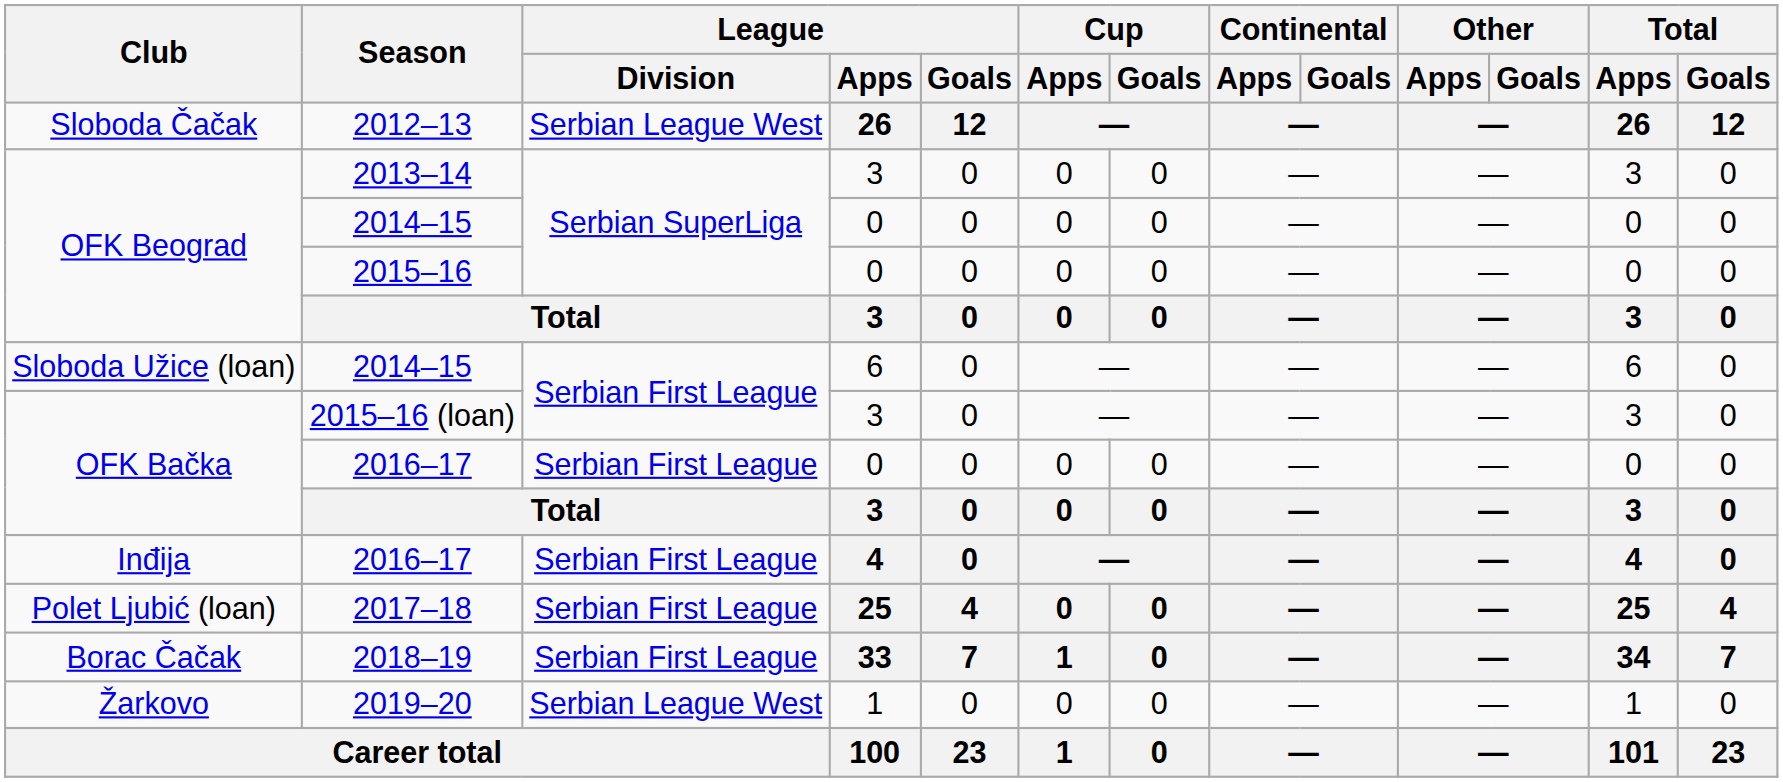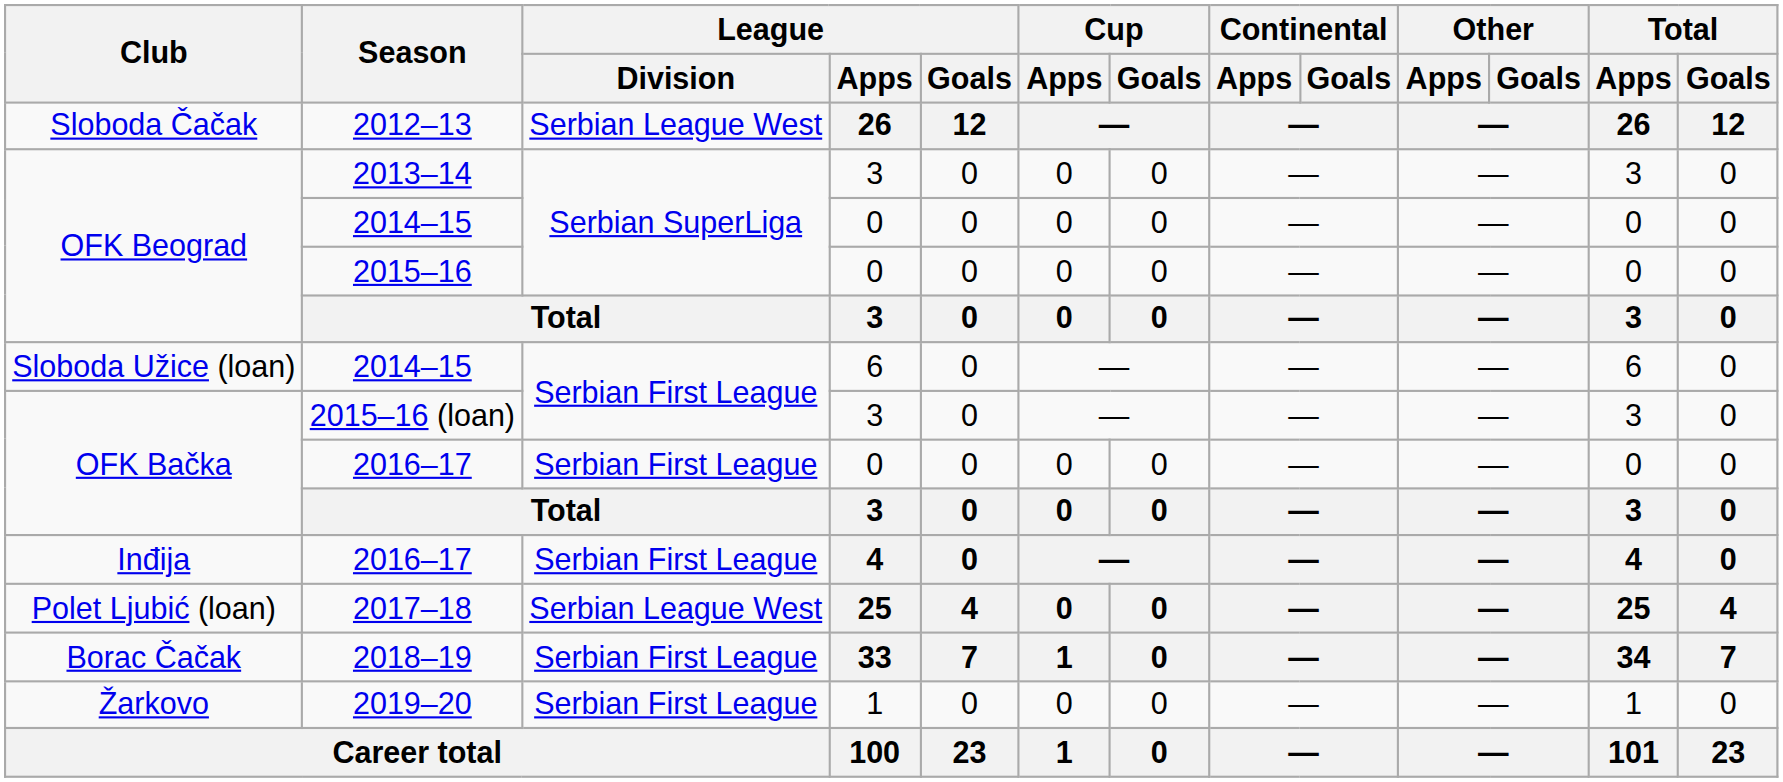2017–18 | League / Division: Serbian First League -> Serbian League West
2019–20 | League / Division: Serbian League West -> Serbian First League
